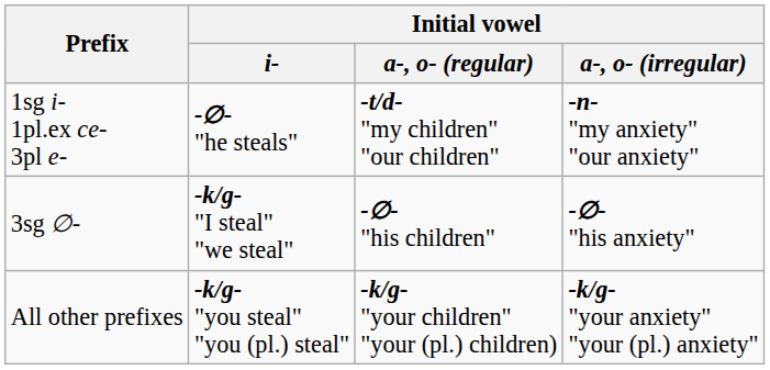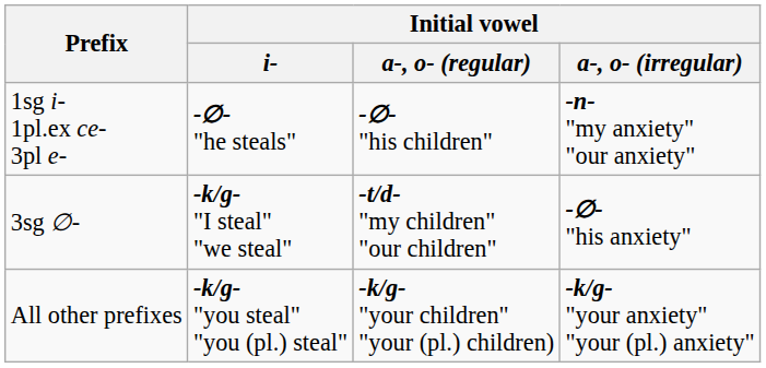1sg i- 1pl.ex ce- 3pl e- | Initial vowel / a-, o- (regular): -t/d- "my children" "our children" -> -∅- "his children"
3sg ∅- | Initial vowel / a-, o- (regular): -∅- "his children" -> -t/d- "my children" "our children"
